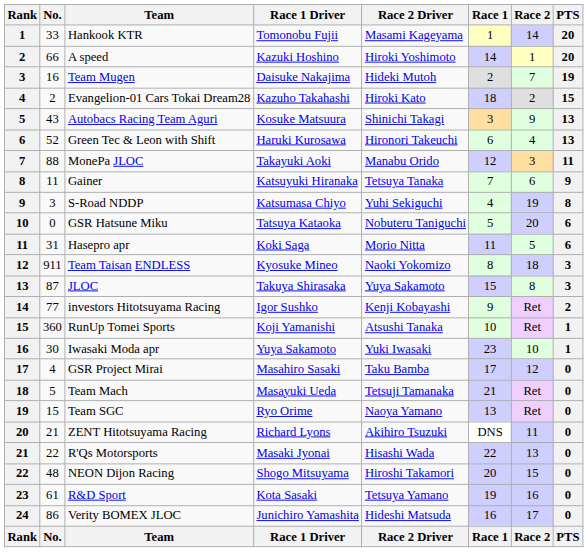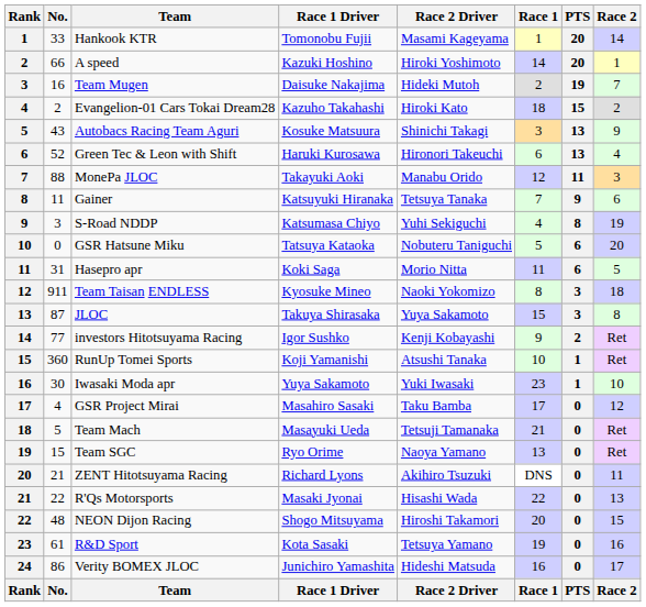columns swapped: Race 2 <-> PTS
